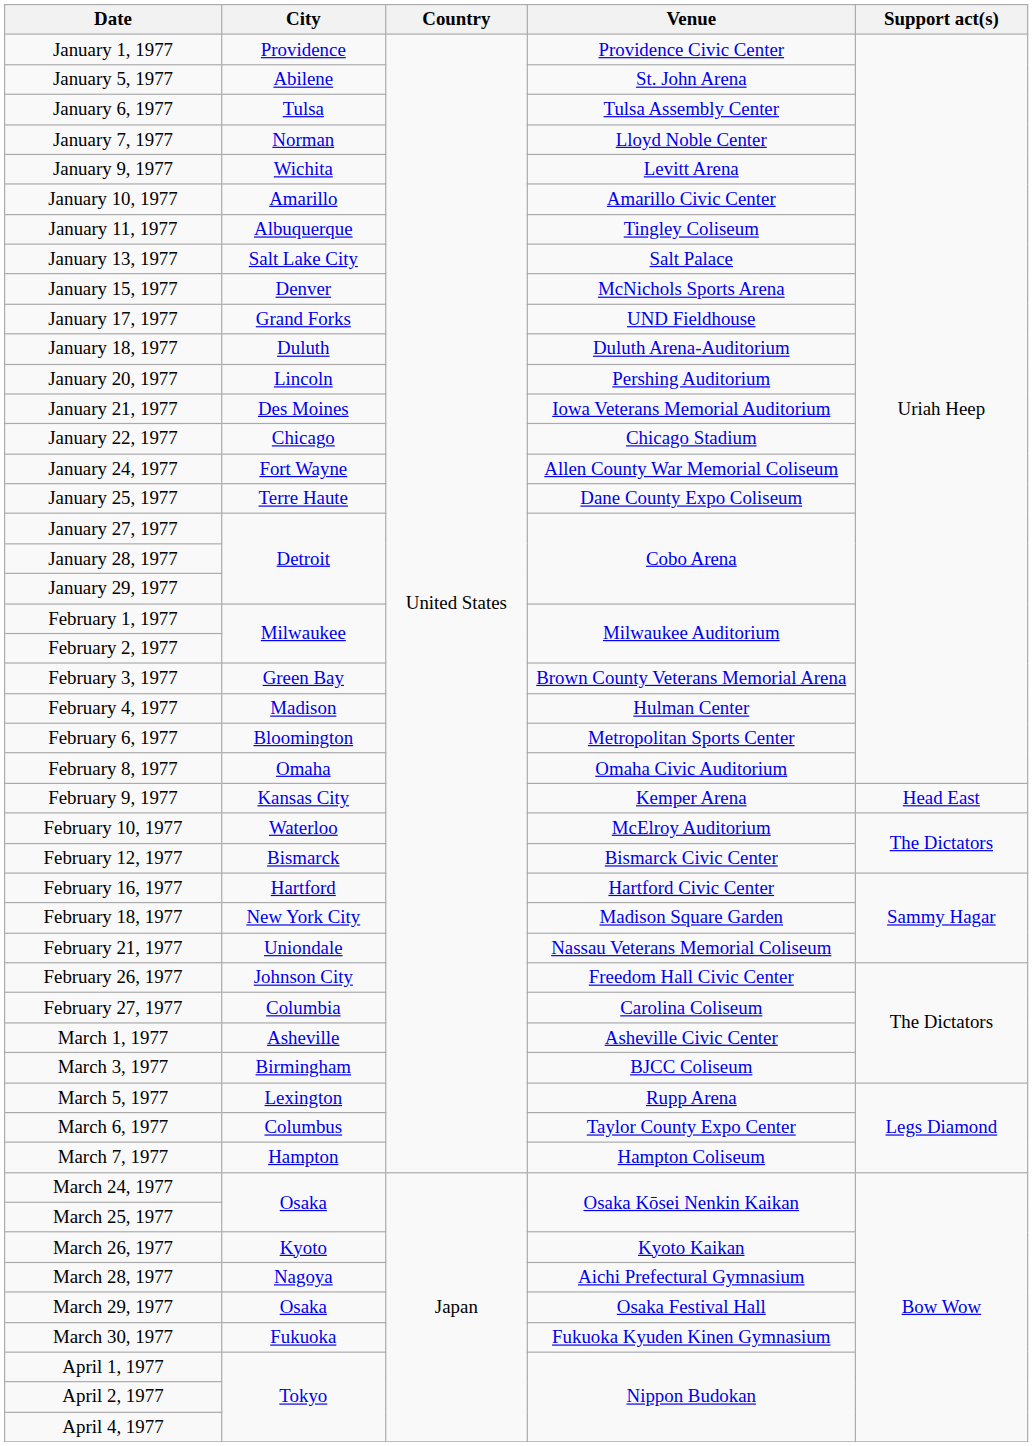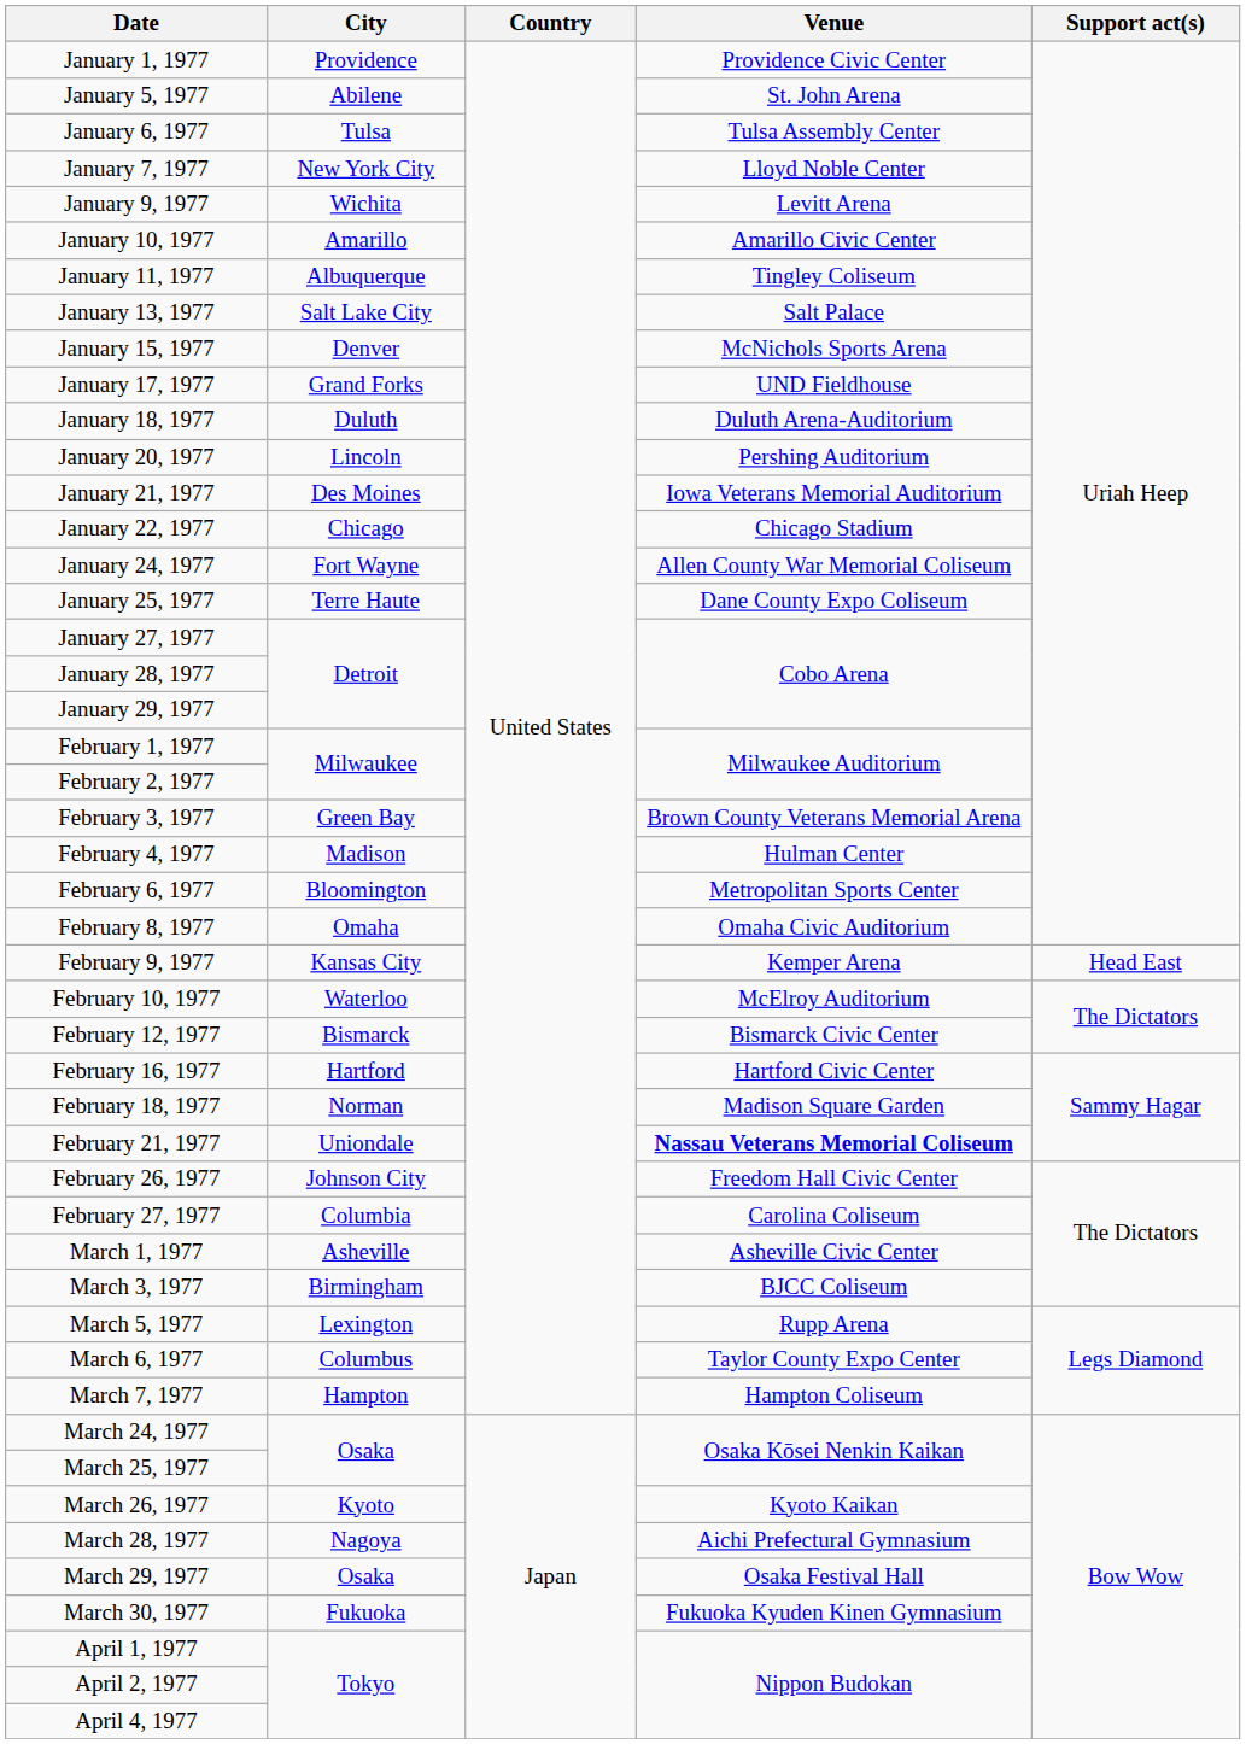January 7, 1977 | City: Norman -> New York City
February 18, 1977 | City: New York City -> Norman
February 21, 1977 | Venue: normal -> bold
